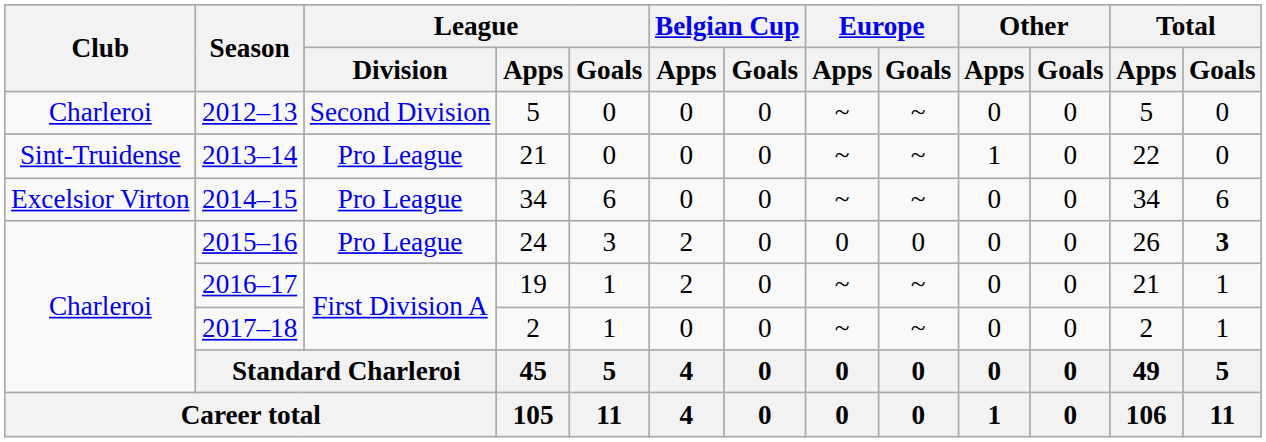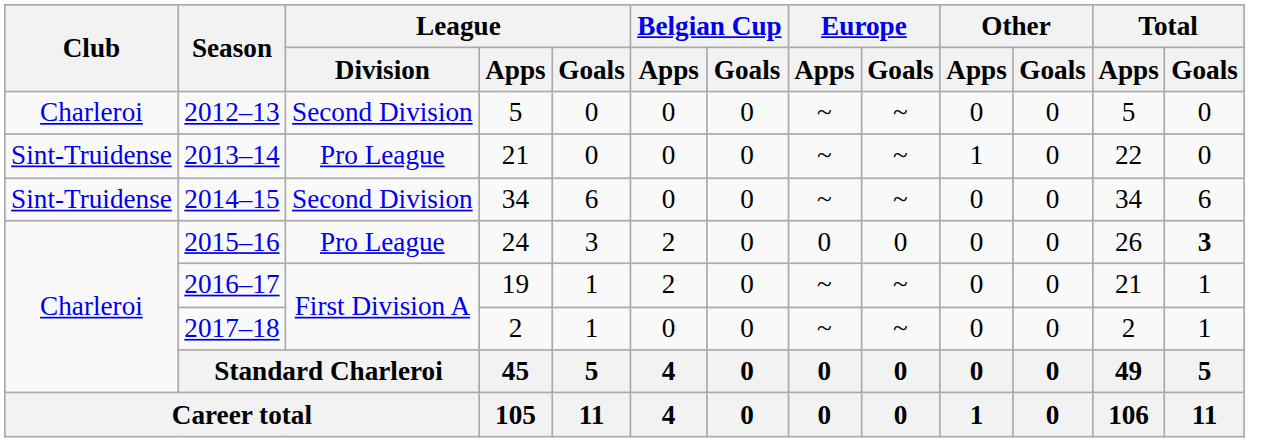2014–15 | Club: Excelsior Virton -> Sint-Truidense
2014–15 | League / Division: Pro League -> Second Division
